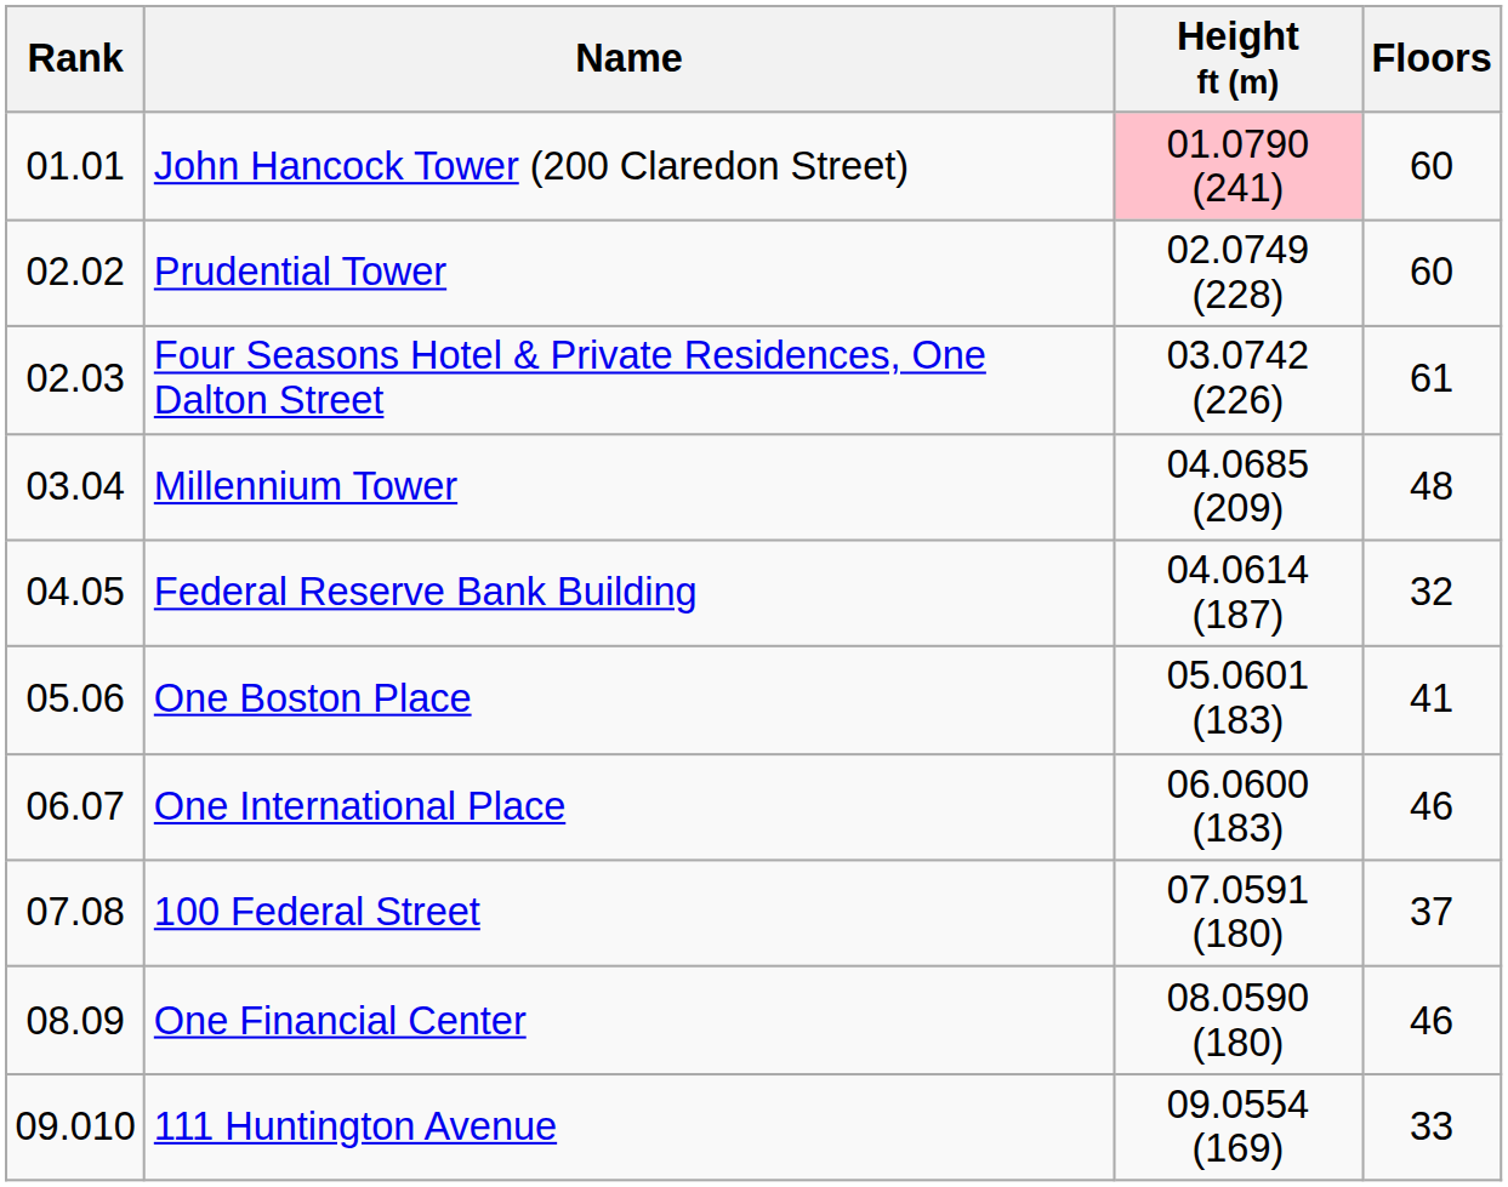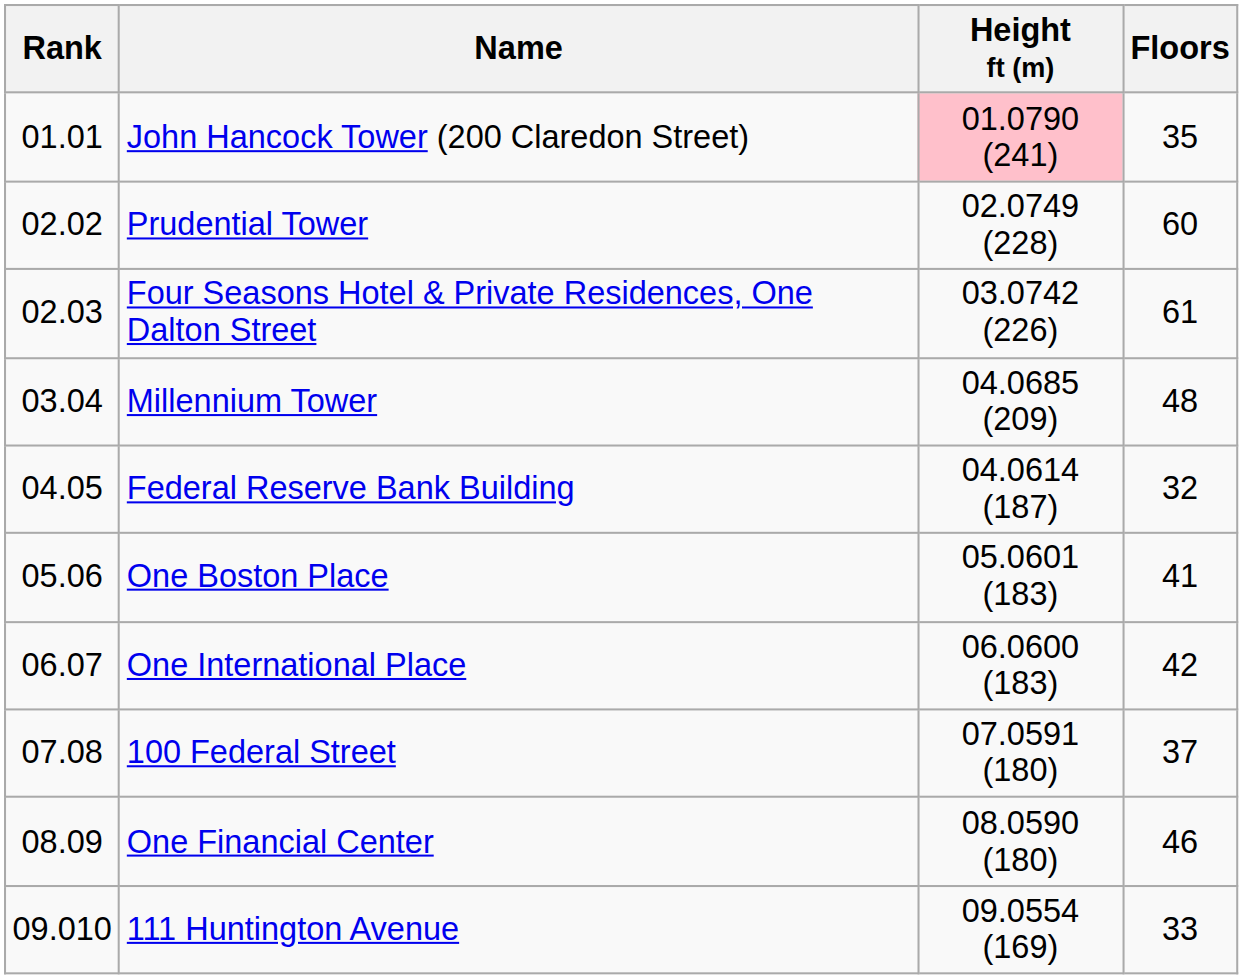John Hancock Tower (200 Claredon Street) | Floors: 60 -> 35
One International Place | Floors: 46 -> 42
